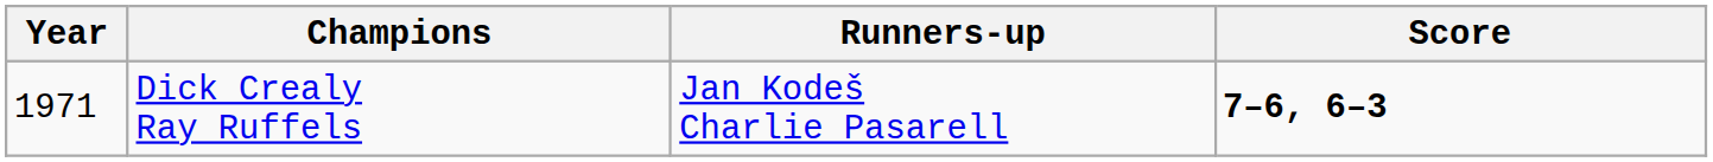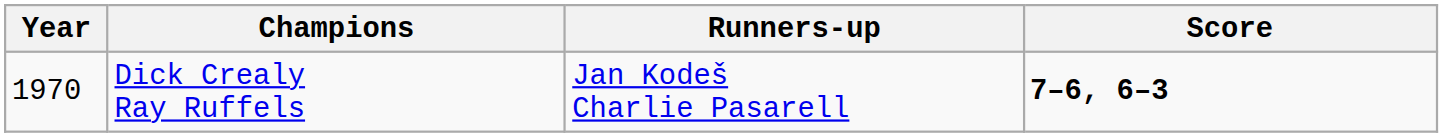Dick Crealy Ray Ruffels | Year: 1971 -> 1970
